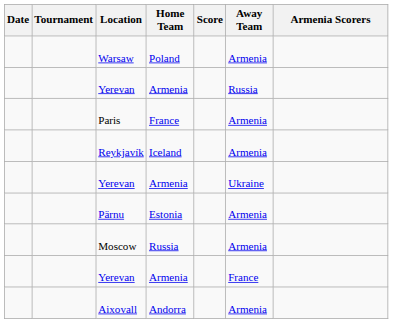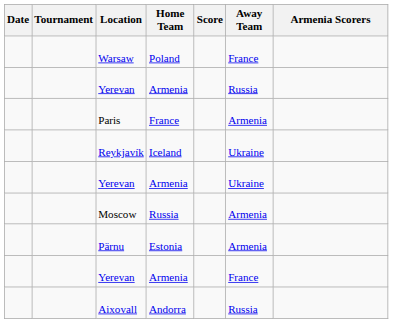Warsaw | Away Team: Armenia -> France
Reykjavík | Away Team: Armenia -> Ukraine
rows swapped: Pärnu <-> Moscow
Aixovall | Away Team: Armenia -> Russia
